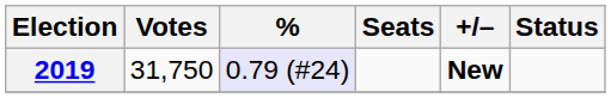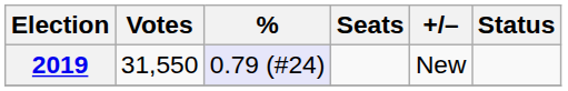2019 | Votes: 31,750 -> 31,550
2019 | +/–: bold -> normal
